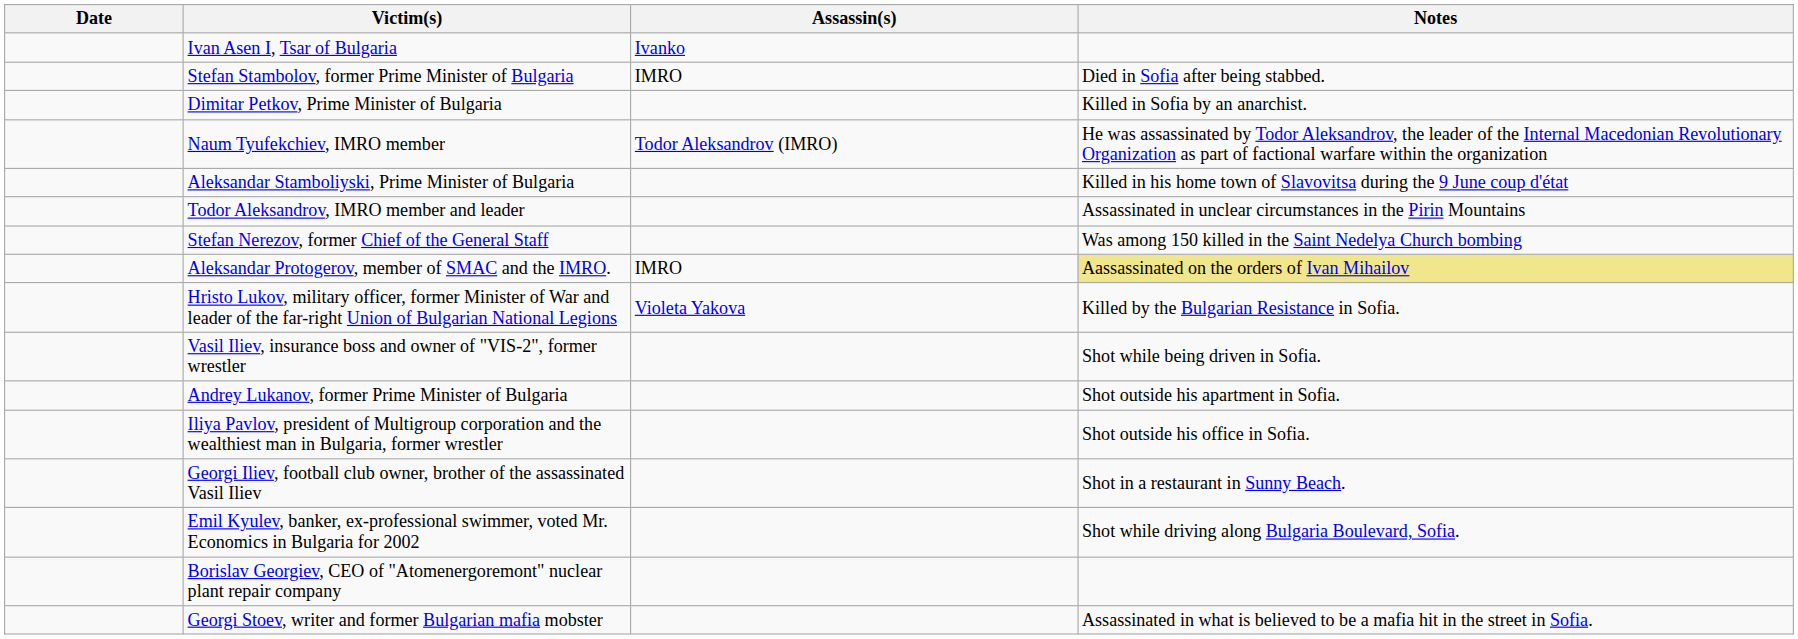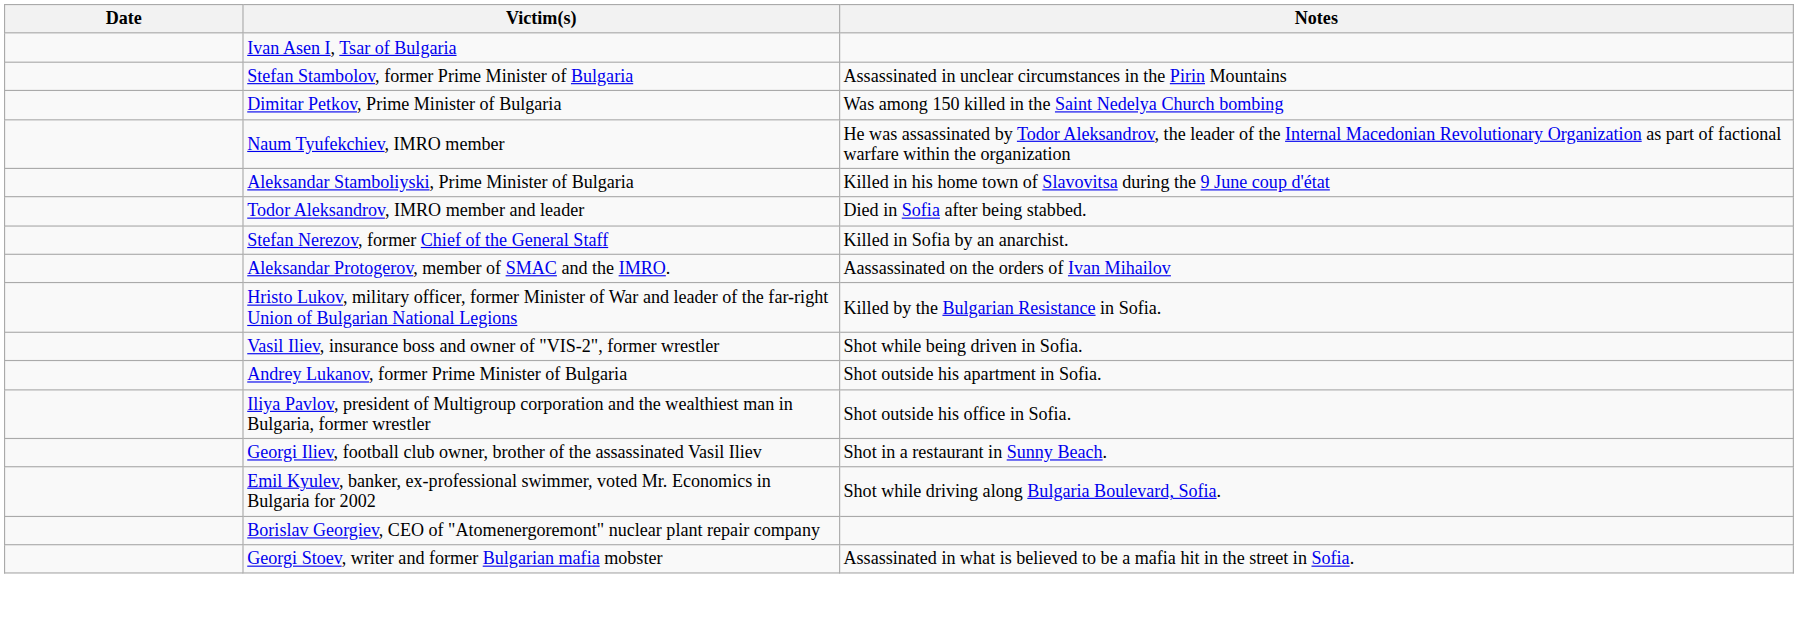- column: Assassin(s) | Ivanko | IMRO | Todor Aleksandrov (IMRO) | IMRO | Violeta Yakova
Stefan Stambolov, former Prime Minister of Bulgaria | Notes: Died in Sofia after being stabbed. -> Assassinated in unclear circumstances in the Pirin Mountains
Dimitar Petkov, Prime Minister of Bulgaria | Notes: Killed in Sofia by an anarchist. -> Was among 150 killed in the Saint Nedelya Church bombing
Todor Aleksandrov, IMRO member and leader | Notes: Assassinated in unclear circumstances in the Pirin Mountains -> Died in Sofia after being stabbed.
Stefan Nerezov, former Chief of the General Staff | Notes: Was among 150 killed in the Saint Nedelya Church bombing -> Killed in Sofia by an anarchist.
Aleksandar Protogerov, member of SMAC and the IMRO. | Notes: khaki background -> no background
